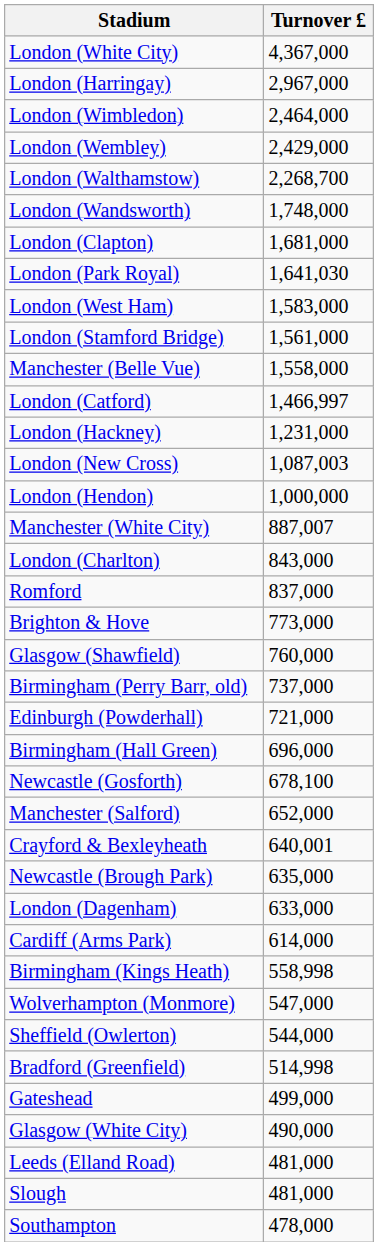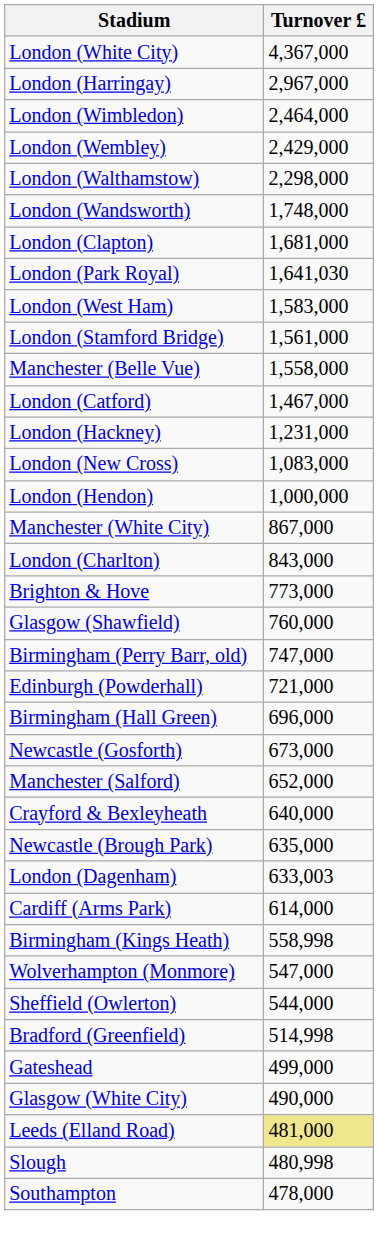London (Walthamstow) | Turnover £: 2,268,700 -> 2,298,000
London (Catford) | Turnover £: 1,466,997 -> 1,467,000
London (New Cross) | Turnover £: 1,087,003 -> 1,083,000
Manchester (White City) | Turnover £: 887,007 -> 867,000
- row: Romford | 837,000
Birmingham (Perry Barr, old) | Turnover £: 737,000 -> 747,000
Newcastle (Gosforth) | Turnover £: 678,100 -> 673,000
Crayford & Bexleyheath | Turnover £: 640,001 -> 640,000
London (Dagenham) | Turnover £: 633,000 -> 633,003
Leeds (Elland Road) | Turnover £: no background -> khaki background
Slough | Turnover £: 481,000 -> 480,998
